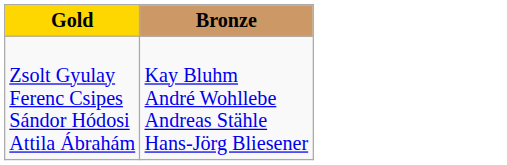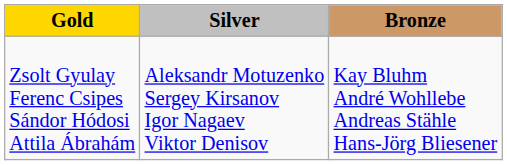+ column: Silver | Aleksandr Motuzenko Sergey Kirsanov Igor Nagaev Viktor Denisov
